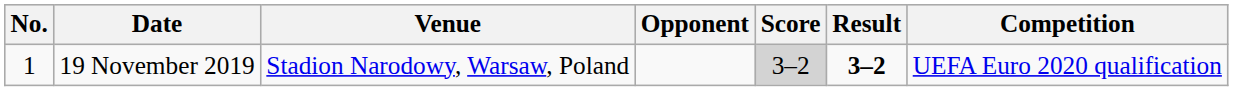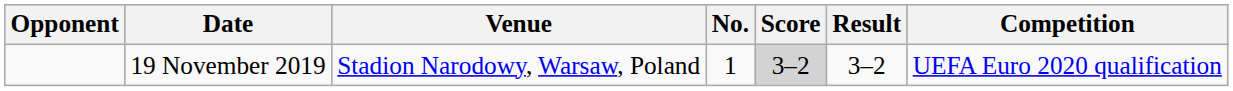columns swapped: No. <-> Opponent
19 November 2019 | Result: bold -> normal
